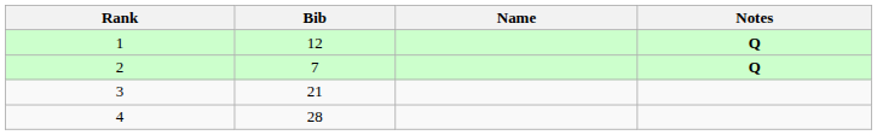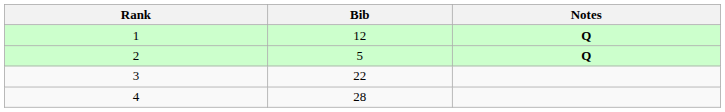- column: Name
2 | Bib: 7 -> 5
3 | Bib: 21 -> 22
